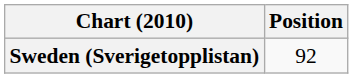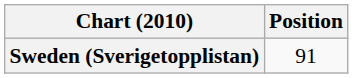Sweden (Sverigetopplistan) | Position: 92 -> 91
